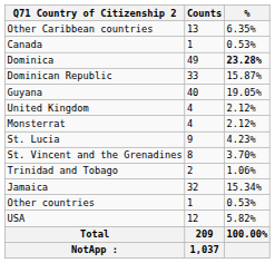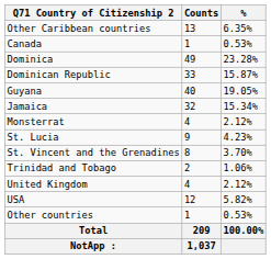Dominica | %: bold -> normal
rows swapped: Jamaica <-> United Kingdom
rows swapped: USA <-> Other countries
